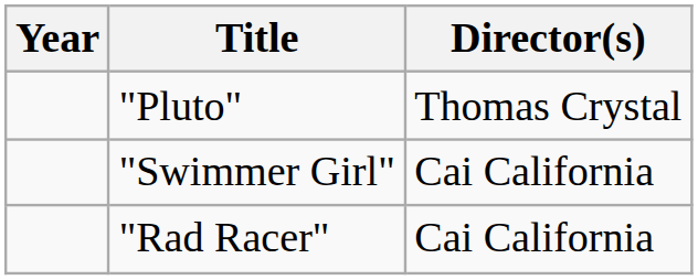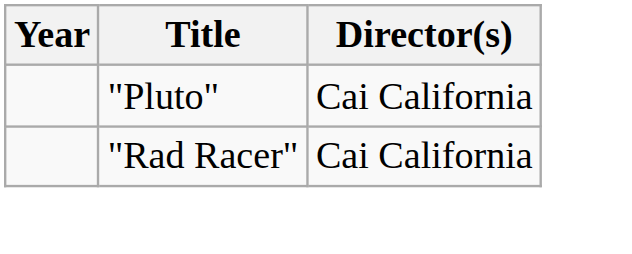"Pluto" | Director(s): Thomas Crystal -> Cai California
- row: "Swimmer Girl" | Cai California
